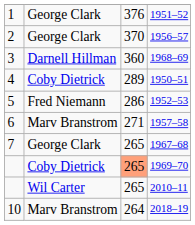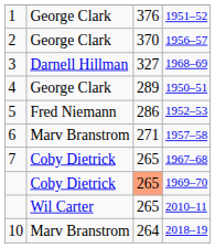1968–69 | column 3: 360 -> 327
1950–51 | column 2: Coby Dietrick -> George Clark
1967–68 | column 2: George Clark -> Coby Dietrick
